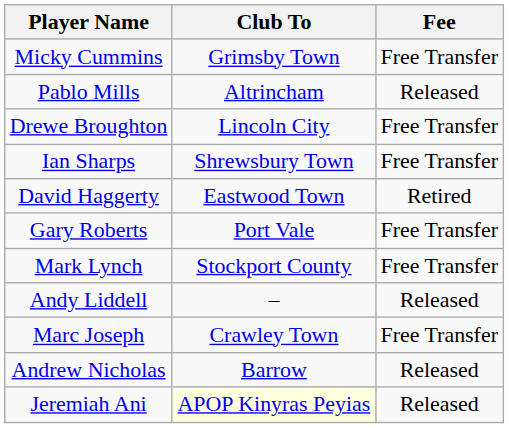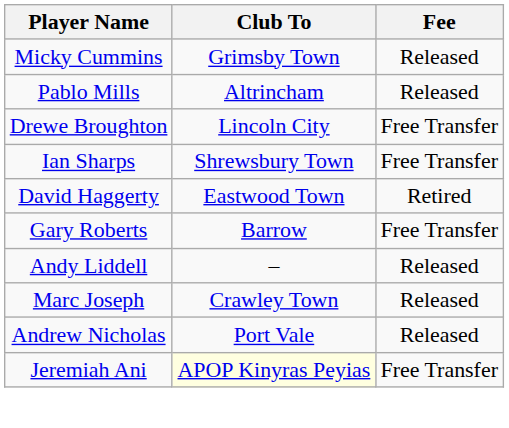Micky Cummins | Fee: Free Transfer -> Released
Gary Roberts | Club To: Port Vale -> Barrow
- row: Mark Lynch | Stockport County | Free Transfer
Marc Joseph | Fee: Free Transfer -> Released
Andrew Nicholas | Club To: Barrow -> Port Vale
Jeremiah Ani | Fee: Released -> Free Transfer
